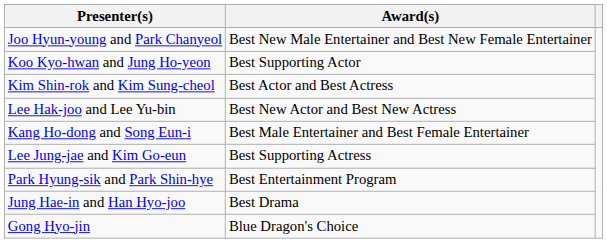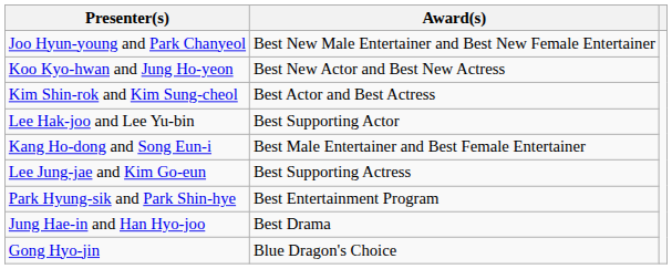Koo Kyo-hwan and Jung Ho-yeon | Award(s): Best Supporting Actor -> Best New Actor and Best New Actress
Lee Hak-joo and Lee Yu-bin | Award(s): Best New Actor and Best New Actress -> Best Supporting Actor
